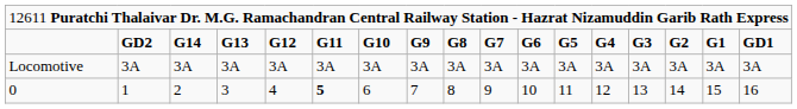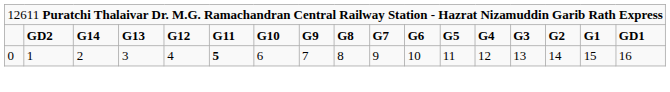- row: Locomotive | 3A | 3A | 3A | 3A | 3A | 3A | 3A | 3A | 3A | 3A | 3A | 3A | 3A | 3A | 3A | 3A
